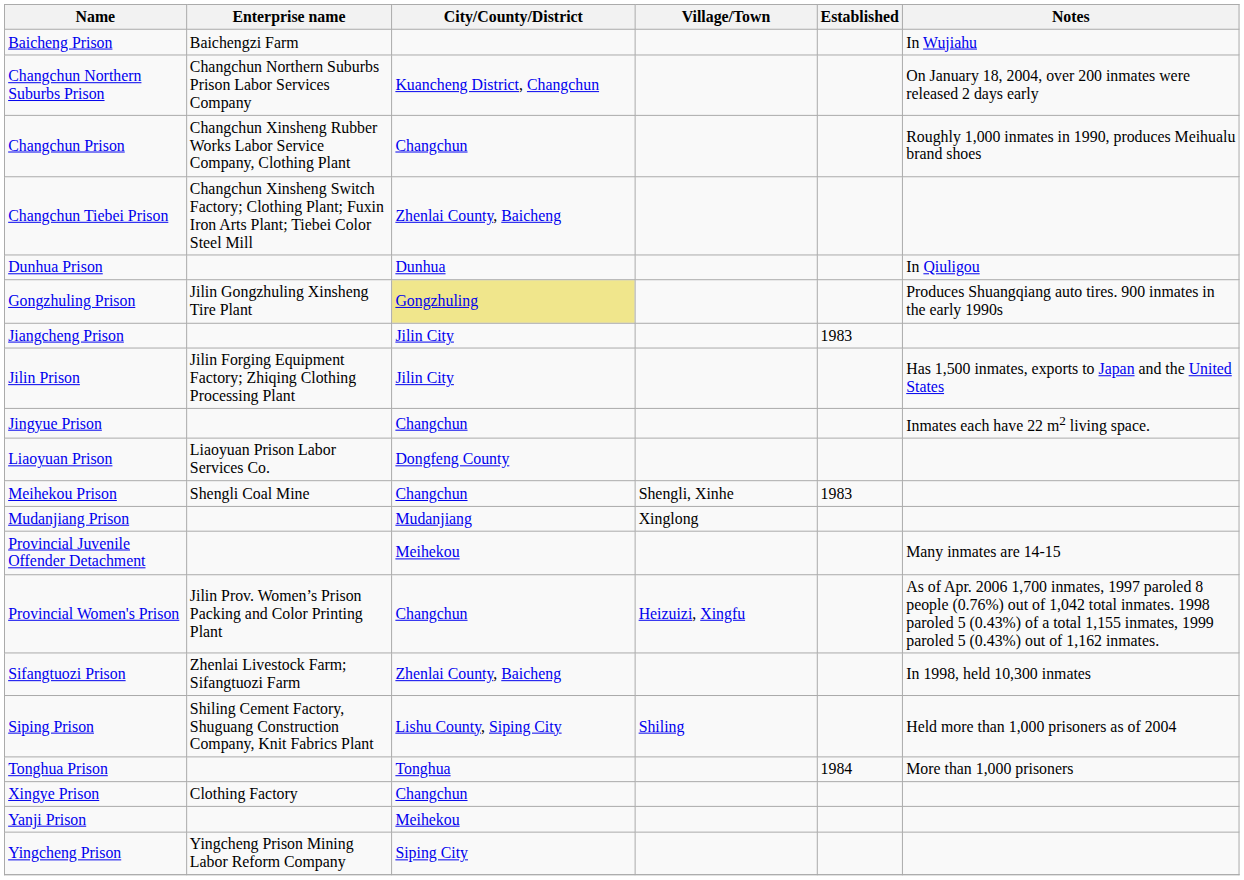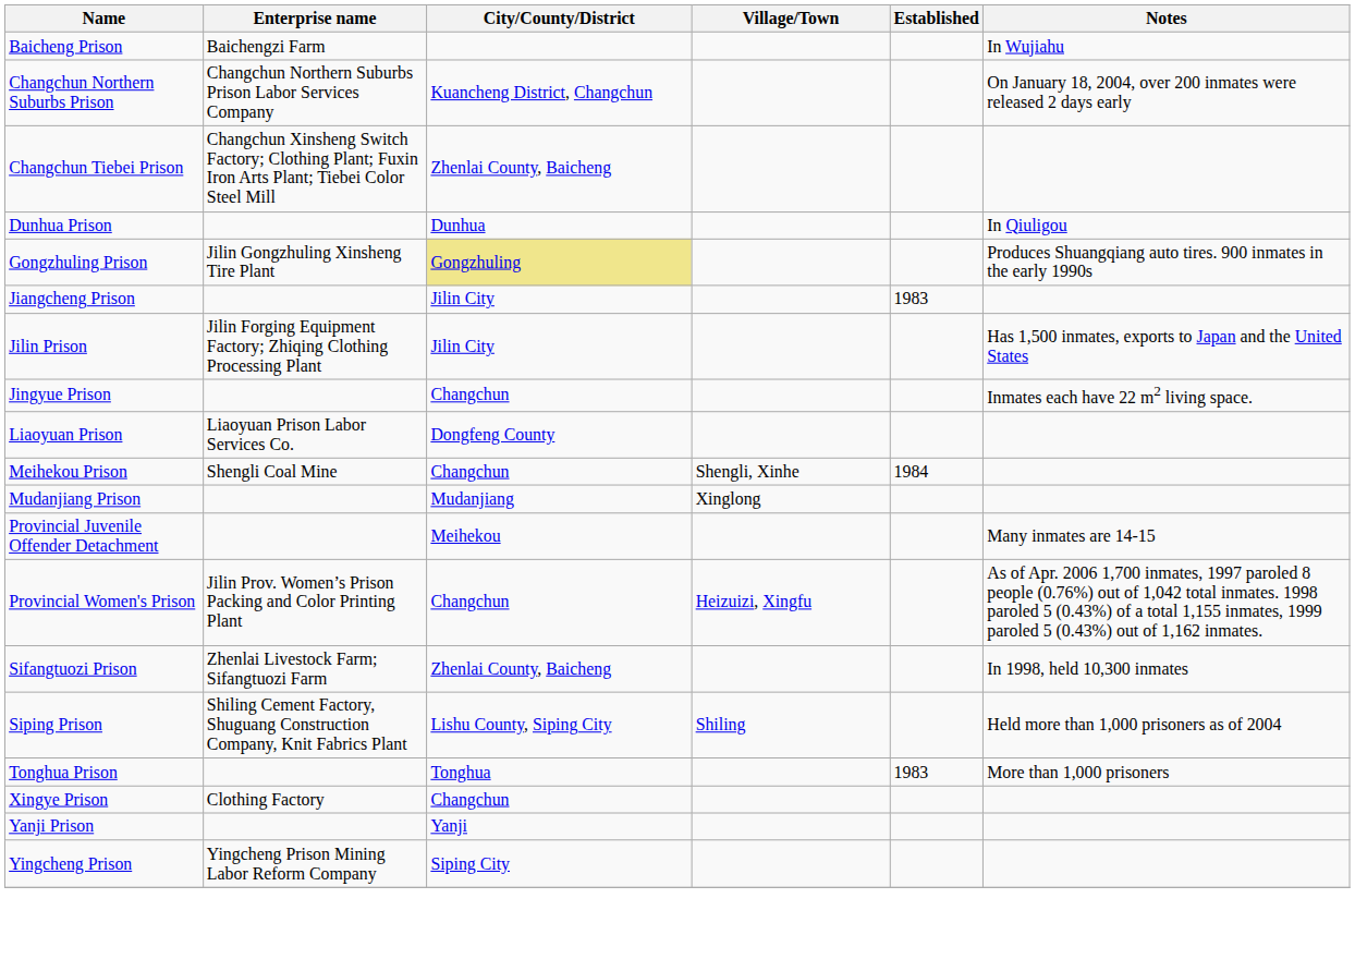- row: Changchun Prison | Changchun Xinsheng Rubber Works Labor Service Company, Clothing Plant | Changchun | Roughly 1,000 inmates in 1990, produces Meihualu brand shoes
Meihekou Prison | Established: 1983 -> 1984
Tonghua Prison | Established: 1984 -> 1983
Yanji Prison | City/County/District: Meihekou -> Yanji
